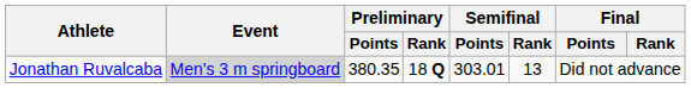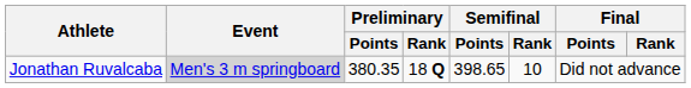Jonathan Ruvalcaba | Semifinal / Points: 303.01 -> 398.65
Jonathan Ruvalcaba | Semifinal / Rank: 13 -> 10
